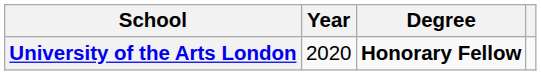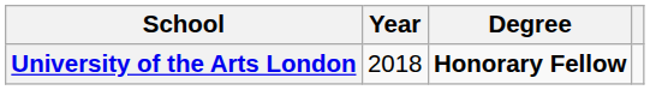University of the Arts London | Year: 2020 -> 2018
